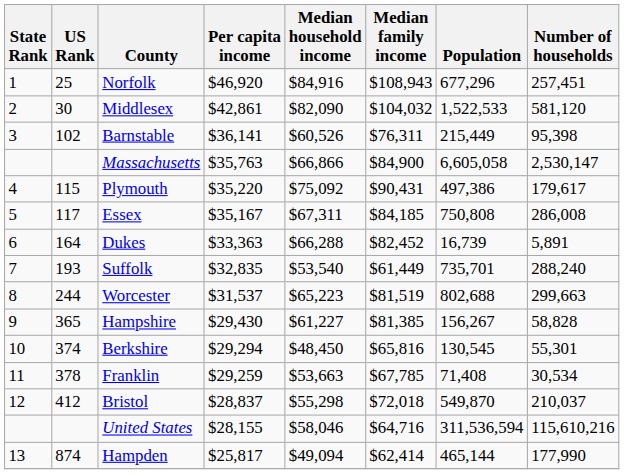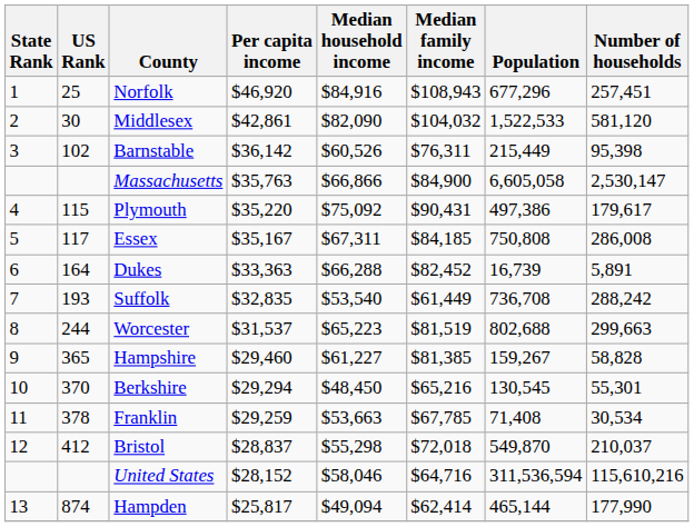Barnstable | Per capita income: $36,141 -> $36,142
Suffolk | Population: 735,701 -> 736,708
Suffolk | Number of households: 288,240 -> 288,242
Hampshire | Per capita income: $29,430 -> $29,460
Hampshire | Population: 156,267 -> 159,267
Berkshire | US Rank: 374 -> 370
Berkshire | Median family income: $65,816 -> $65,216
United States | Per capita income: $28,155 -> $28,152
